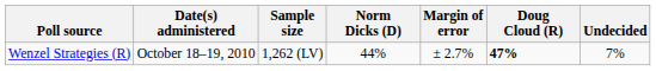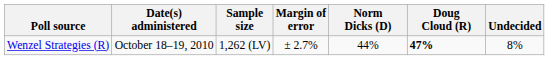columns swapped: Margin of error <-> Norm Dicks (D)
Wenzel Strategies (R) | Undecided: 7% -> 8%
